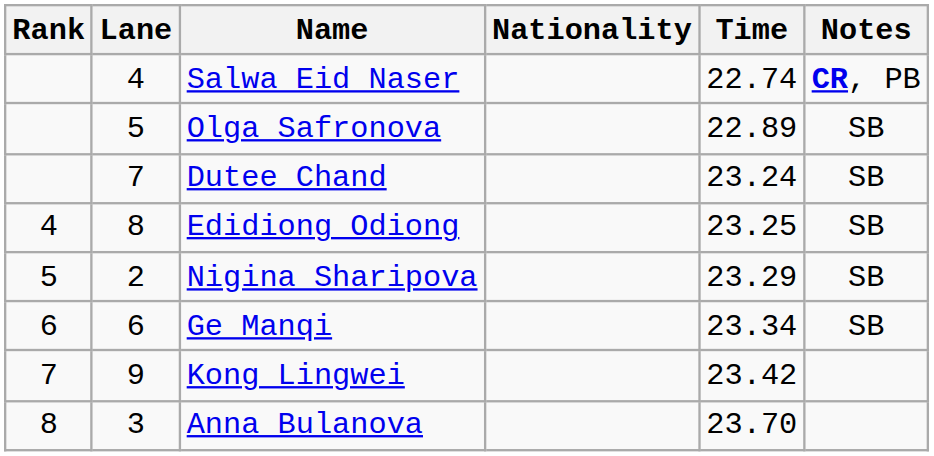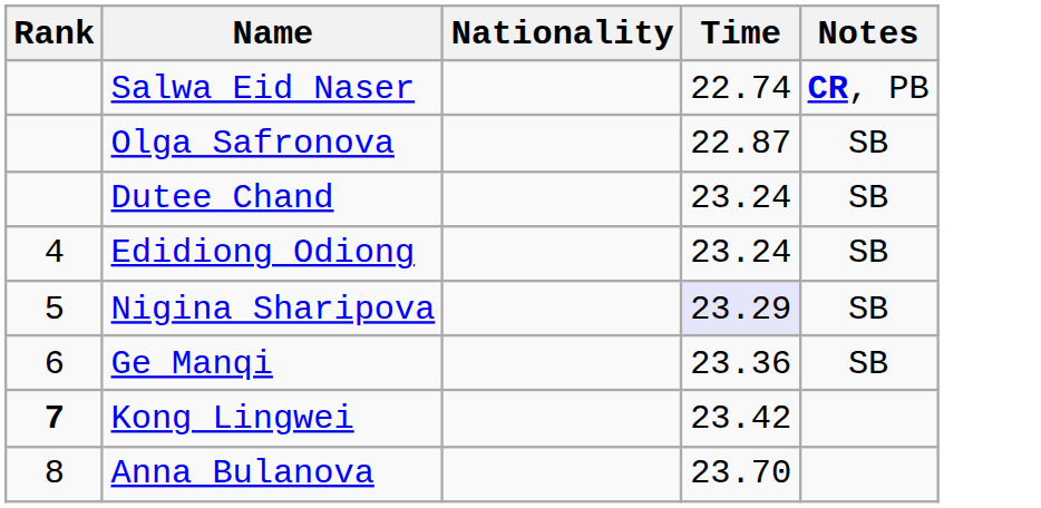- column: Lane | 4 | 5 | 7 | 8 | 2 | 6 | 9 | 3
Olga Safronova | Time: 22.89 -> 22.87
Edidiong Odiong | Time: 23.25 -> 23.24
Nigina Sharipova | Time: no background -> lavender background
Ge Manqi | Time: 23.34 -> 23.36
Kong Lingwei | Rank: normal -> bold
